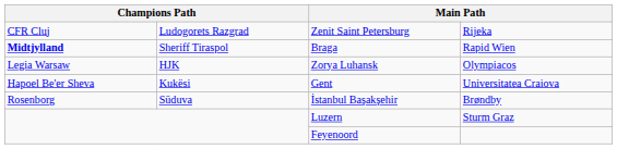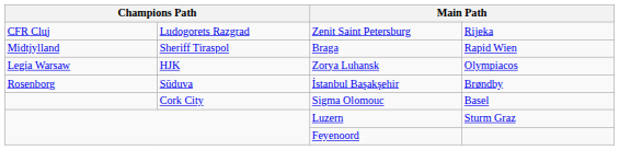Braga | column 1: bold -> normal
- row: Hapoel Be'er Sheva | Kukësi | Gent | Universitatea Craiova
+ row: Cork City | Sigma Olomouc | Basel
